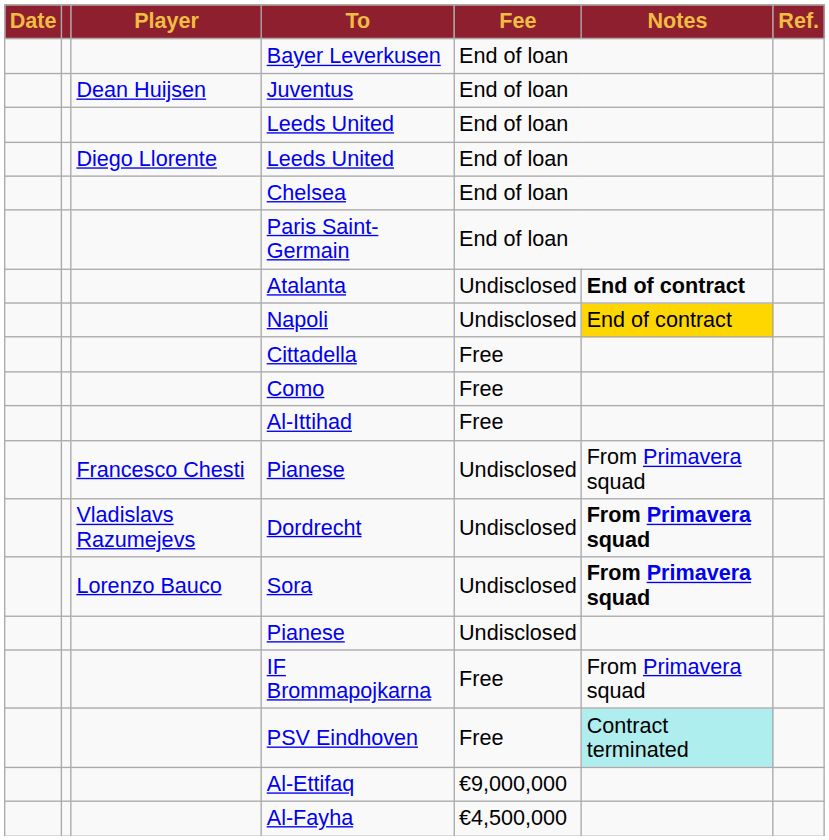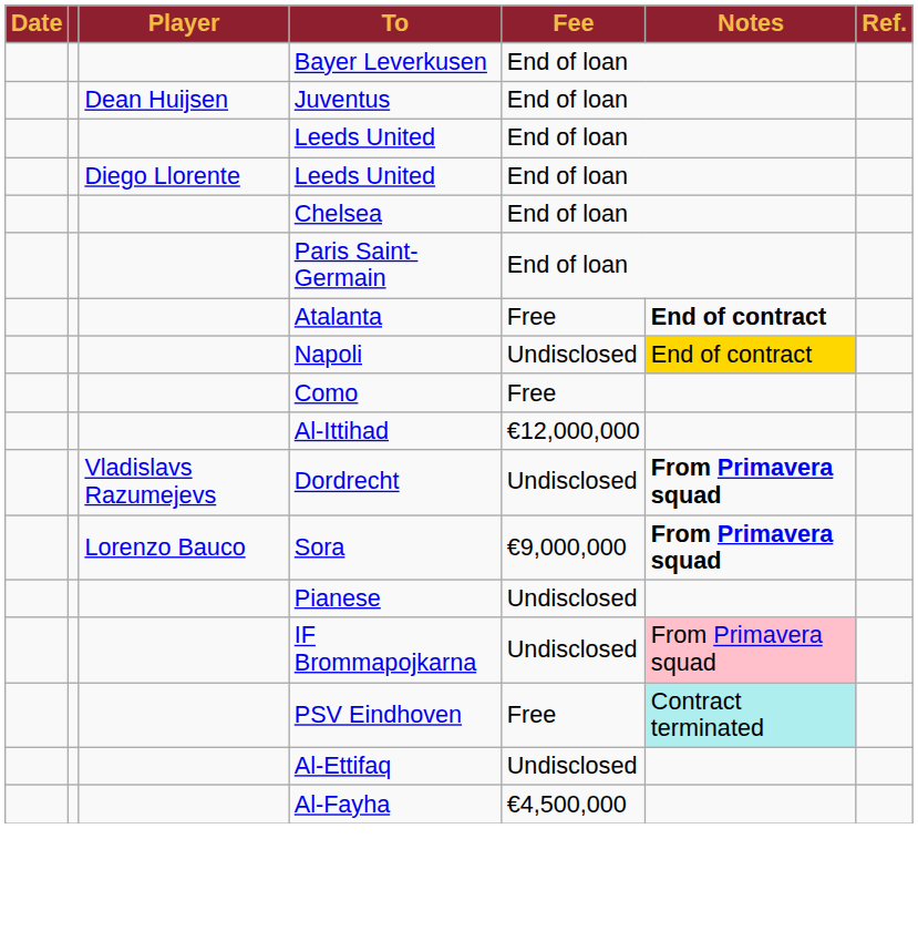Atalanta | Fee: Undisclosed -> Free
- row: Cittadella | Free
Al-Ittihad | Fee: Free -> €12,000,000
- row: Francesco Chesti | Pianese | Undisclosed | From Primavera squad
Sora | Fee: Undisclosed -> €9,000,000
IF Brommapojkarna | Fee: Free -> Undisclosed
IF Brommapojkarna | Notes: no background -> pink background
Al-Ettifaq | Fee: €9,000,000 -> Undisclosed
